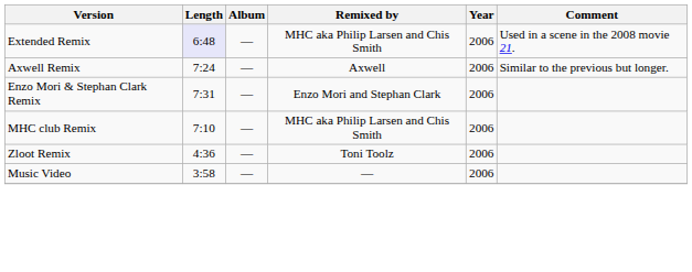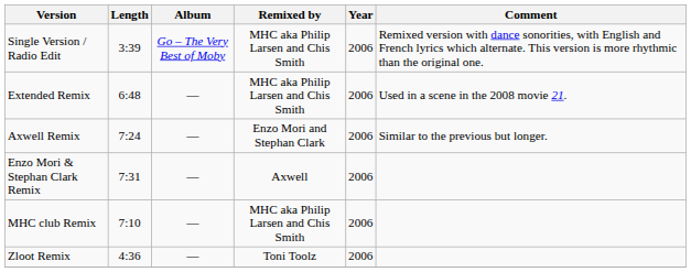+ row: Single Version / Radio Edit | 3:39 | Go – The Very Best of Moby | MHC aka Philip Larsen and Chis Smith | 2006 | Remixed version with dance sonorities, with English and French lyrics which alternate. This version is more rhythmic than the original one.
Extended Remix | Length: lavender background -> no background
Axwell Remix | Remixed by: Axwell -> Enzo Mori and Stephan Clark
Enzo Mori & Stephan Clark Remix | Remixed by: Enzo Mori and Stephan Clark -> Axwell
- row: Music Video | 3:58 | — | — | 2006
